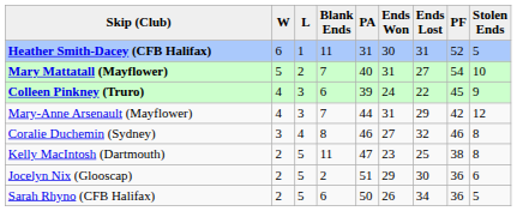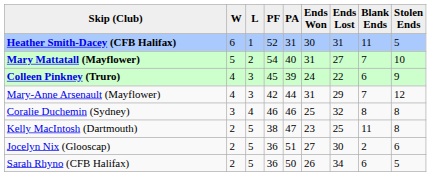columns swapped: PF <-> Blank Ends
Coralie Duchemin (Sydney) | Ends Won: 27 -> 25
Jocelyn Nix (Glooscap) | Ends Won: 29 -> 27
